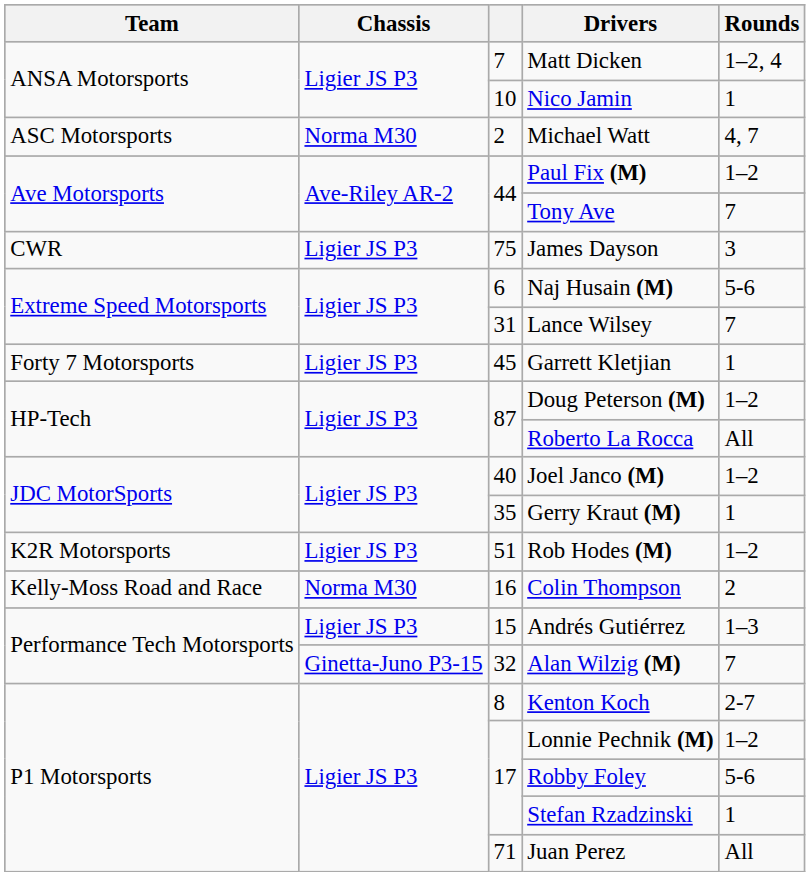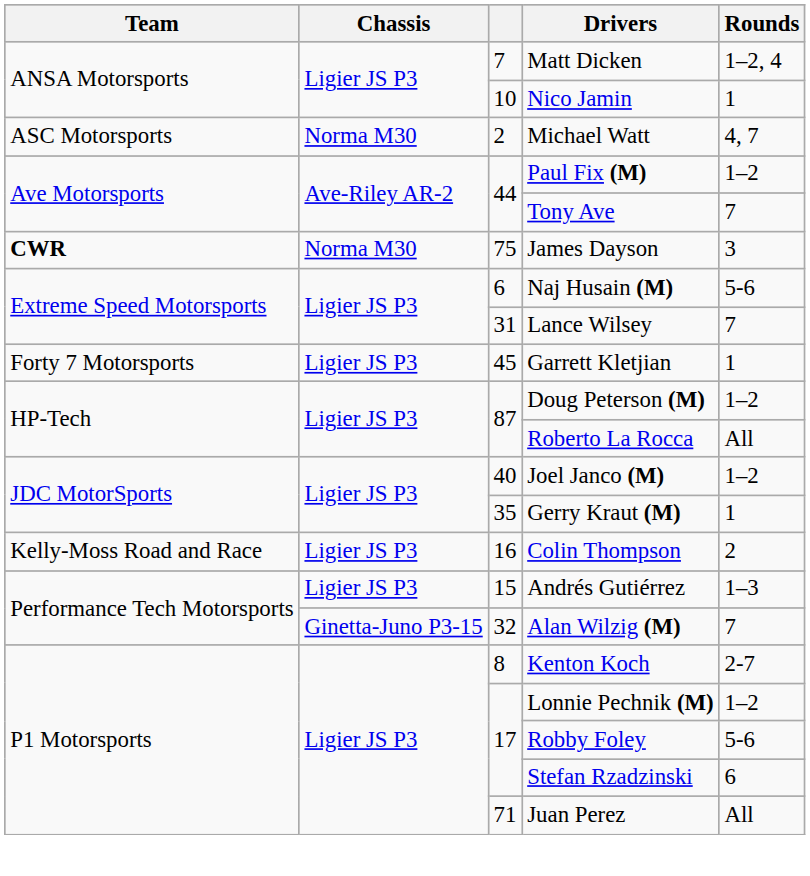James Dayson | Team: normal -> bold
James Dayson | Chassis: Ligier JS P3 -> Norma M30
- row: K2R Motorsports | Ligier JS P3 | 51 | Rob Hodes (M) | 1–2
Colin Thompson | Chassis: Norma M30 -> Ligier JS P3
Stefan Rzadzinski | Rounds: 1 -> 6
